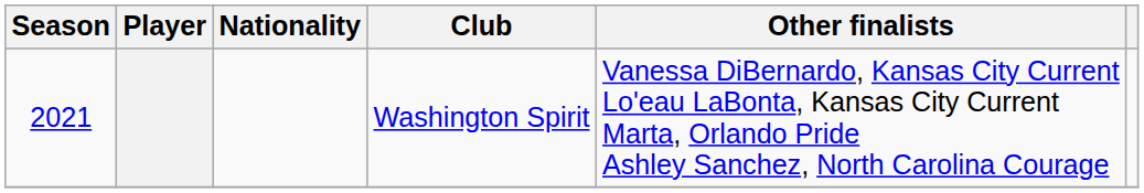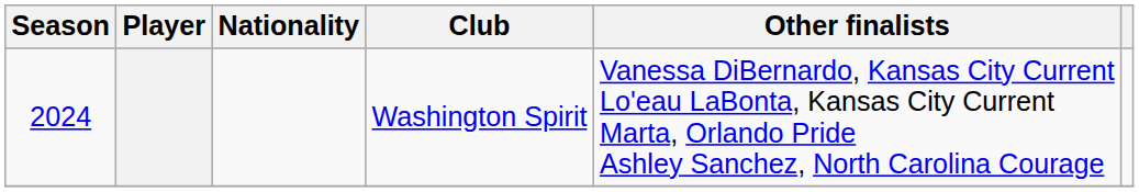Washington Spirit | Season: 2021 -> 2024
